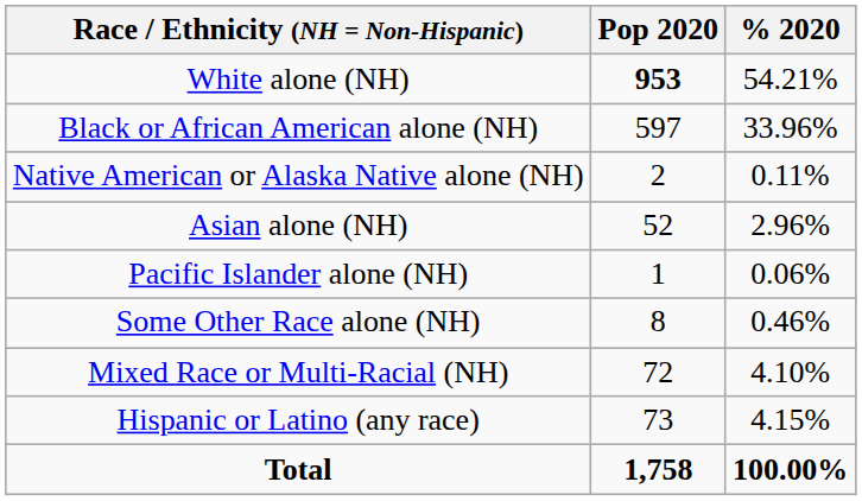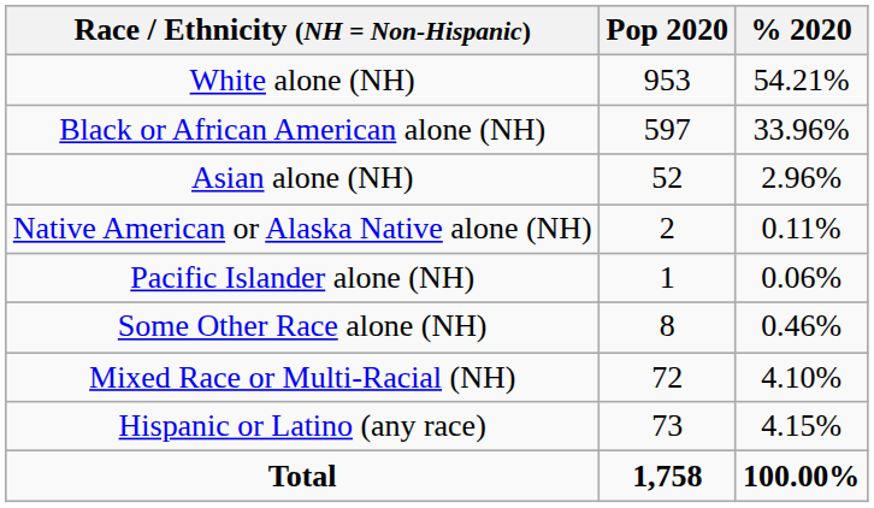White alone (NH) | Pop 2020: bold -> normal
rows swapped: Native American or Alaska Native alone (NH) <-> Asian alone (NH)
